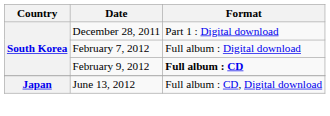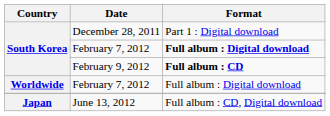South Korea / February 7, 2012 | Format: normal -> bold
+ row: Worldwide | February 7, 2012 | Full album : Digital download
